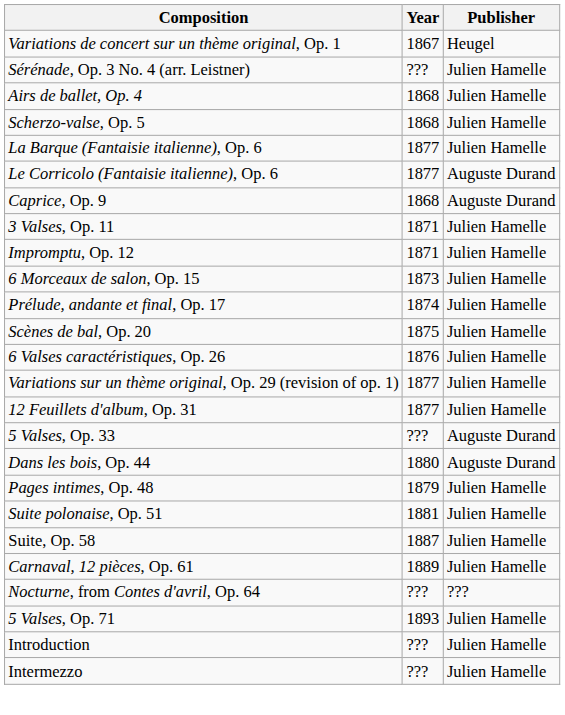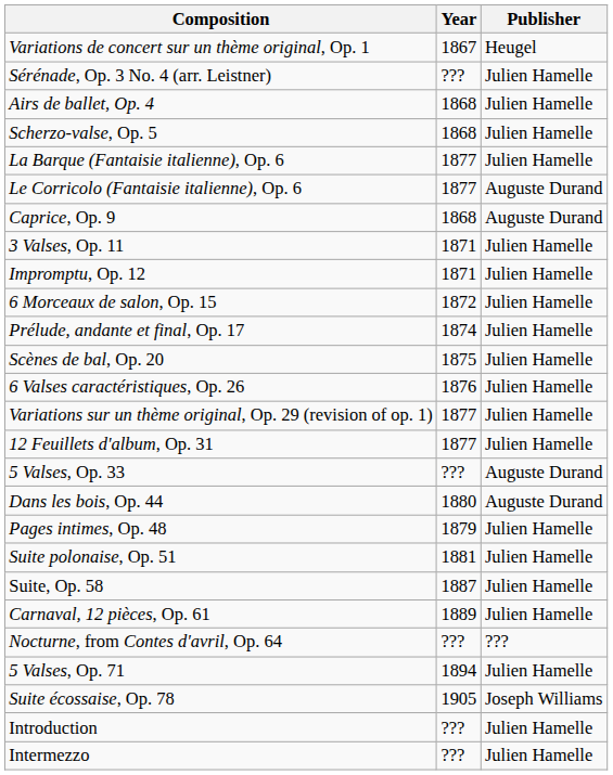6 Morceaux de salon, Op. 15 | Year: 1873 -> 1872
5 Valses, Op. 71 | Year: 1893 -> 1894
+ row: Suite écossaise, Op. 78 | 1905 | Joseph Williams
